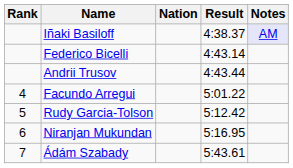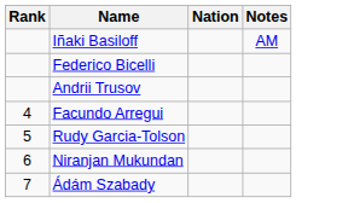- column: Result | 4:38.37 | 4:43.14 | 4:43.44 | 5:01.22 | 5:12.42 | 5:16.95 | 5:43.61
Iñaki Basiloff | Notes: lavender background -> no background
